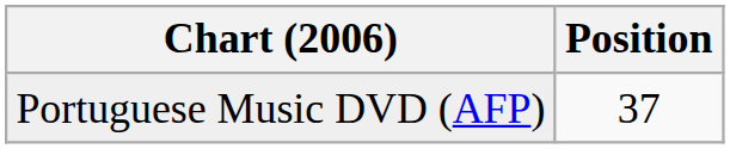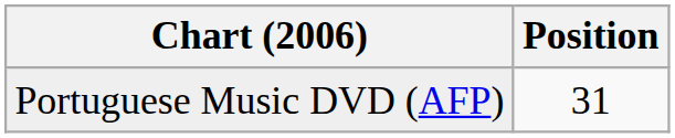Portuguese Music DVD (AFP) | Position: 37 -> 31
